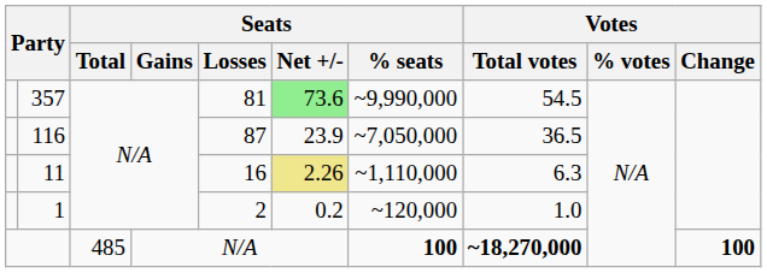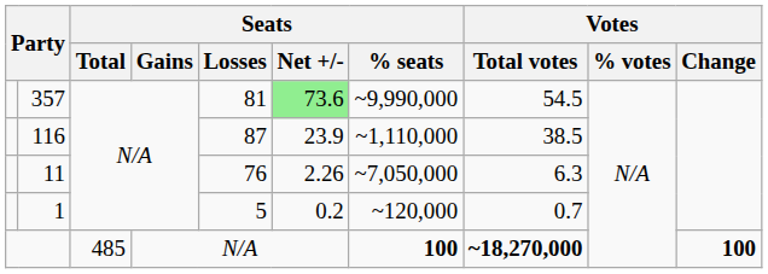116 | Seats / % seats: ~7,050,000 -> ~1,110,000
116 | Votes / Total votes: 36.5 -> 38.5
11 | Seats / Losses: 16 -> 76
11 | Seats / Net +/-: khaki background -> no background
11 | Seats / % seats: ~1,110,000 -> ~7,050,000
1 | Seats / Losses: 2 -> 5
1 | Votes / Total votes: 1.0 -> 0.7
